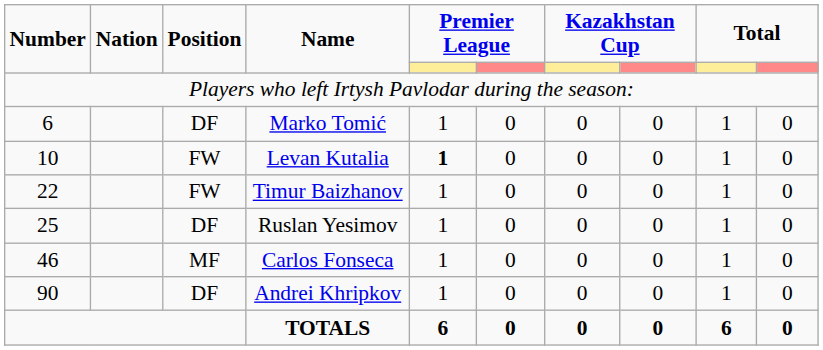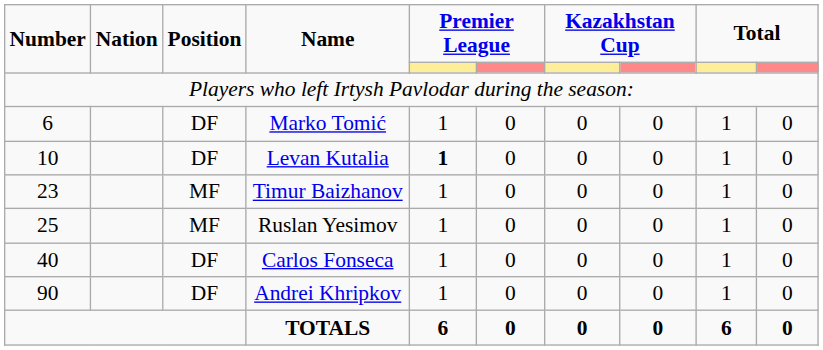Levan Kutalia | Position: FW -> DF
Timur Baizhanov | Number: 22 -> 23
Timur Baizhanov | Position: FW -> MF
Ruslan Yesimov | Position: DF -> MF
Carlos Fonseca | Number: 46 -> 40
Carlos Fonseca | Position: MF -> DF
